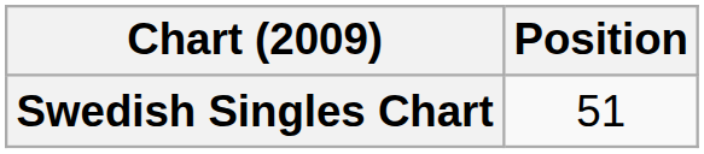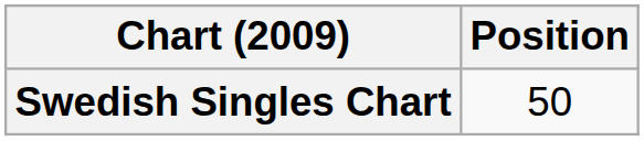Swedish Singles Chart | Position: 51 -> 50
